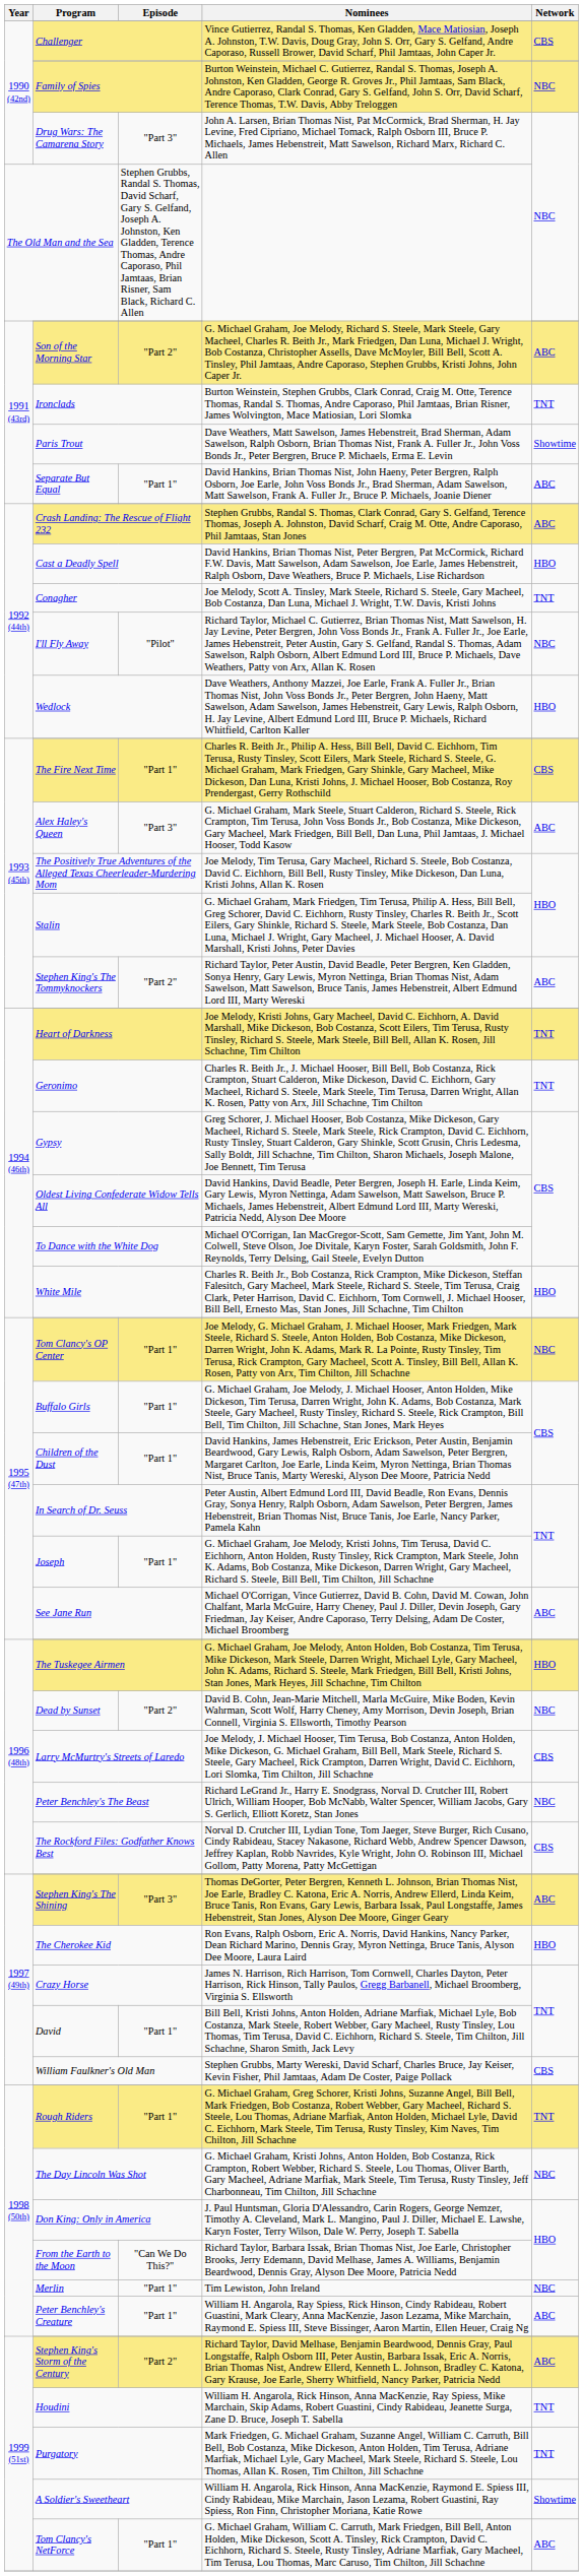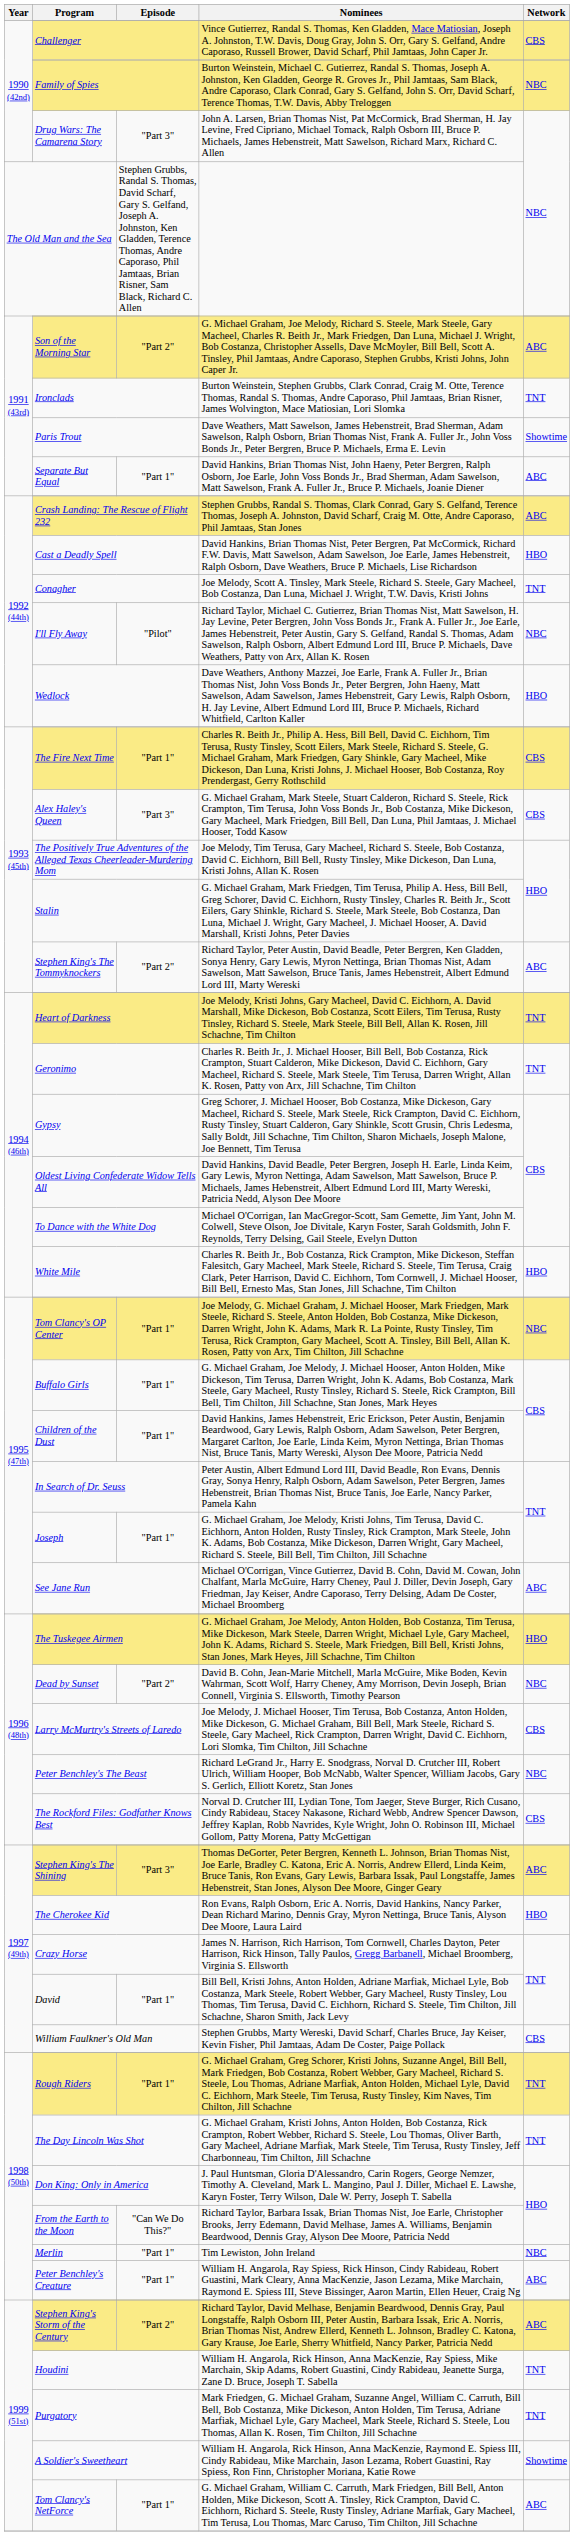Alex Haley's Queen | Network: ABC -> CBS
The Day Lincoln Was Shot | Network: NBC -> TNT
